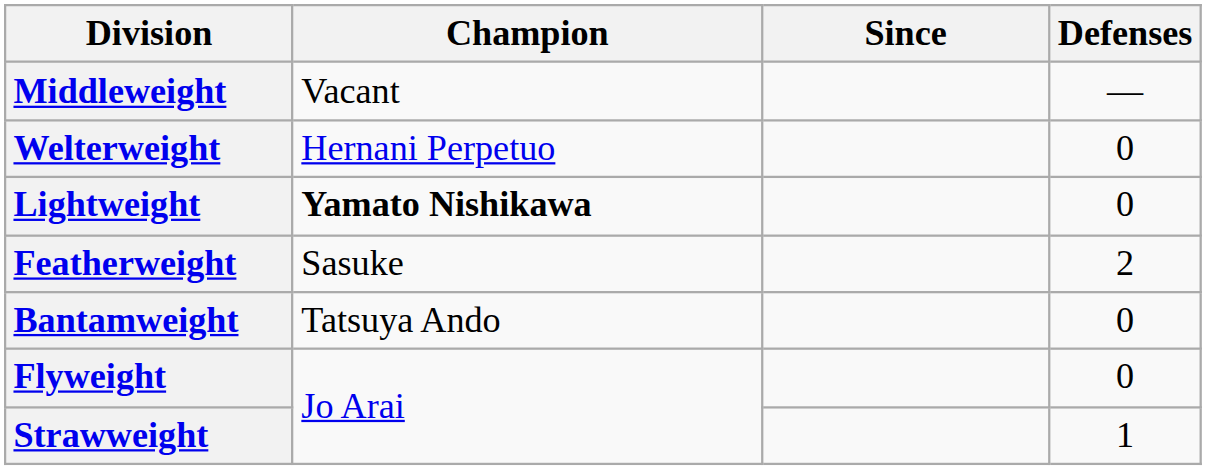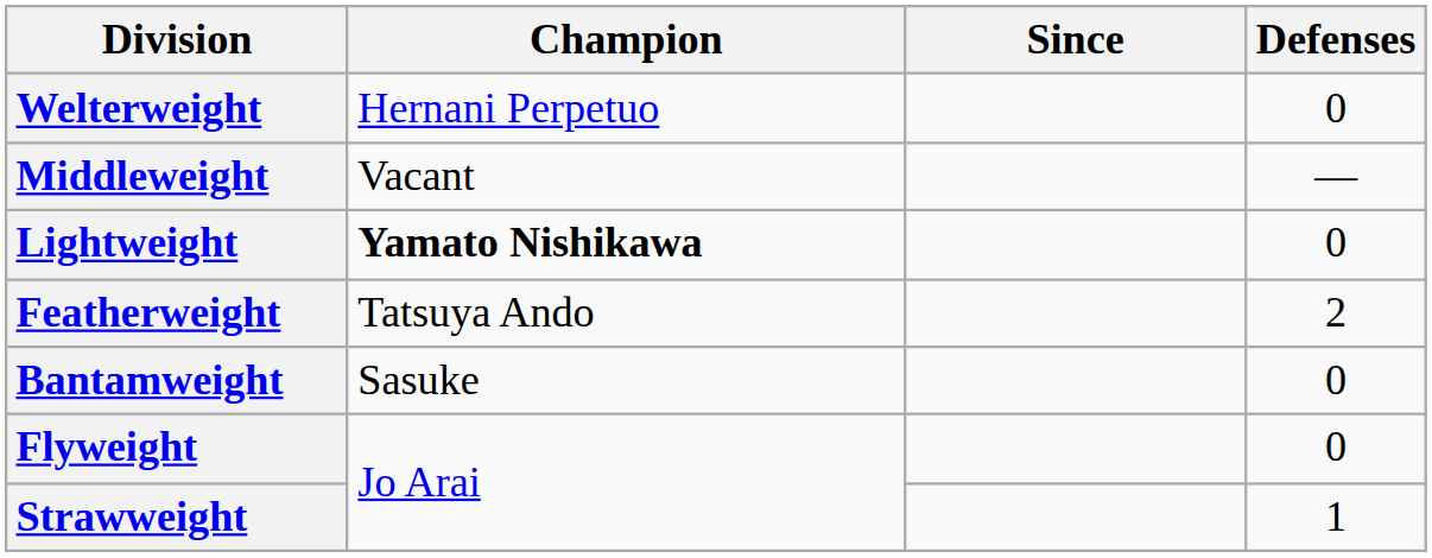rows swapped: Middleweight <-> Welterweight
Featherweight | Champion: Sasuke -> Tatsuya Ando
Bantamweight | Champion: Tatsuya Ando -> Sasuke
